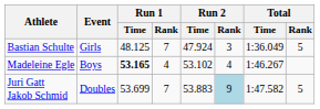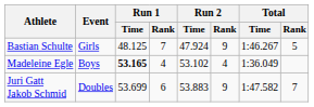Bastian Schulte | Run 2 / Rank: 3 -> 9
Bastian Schulte | Total / Time: 1:36.049 -> 1:46.267
Madeleine Egle | Total / Time: 1:46.267 -> 1:36.049
Juri Gatt Jakob Schmid | Run 1 / Rank: 7 -> 6
Juri Gatt Jakob Schmid | Run 2 / Rank: lightblue background -> no background
Juri Gatt Jakob Schmid | Total / Rank: 5 -> 7
